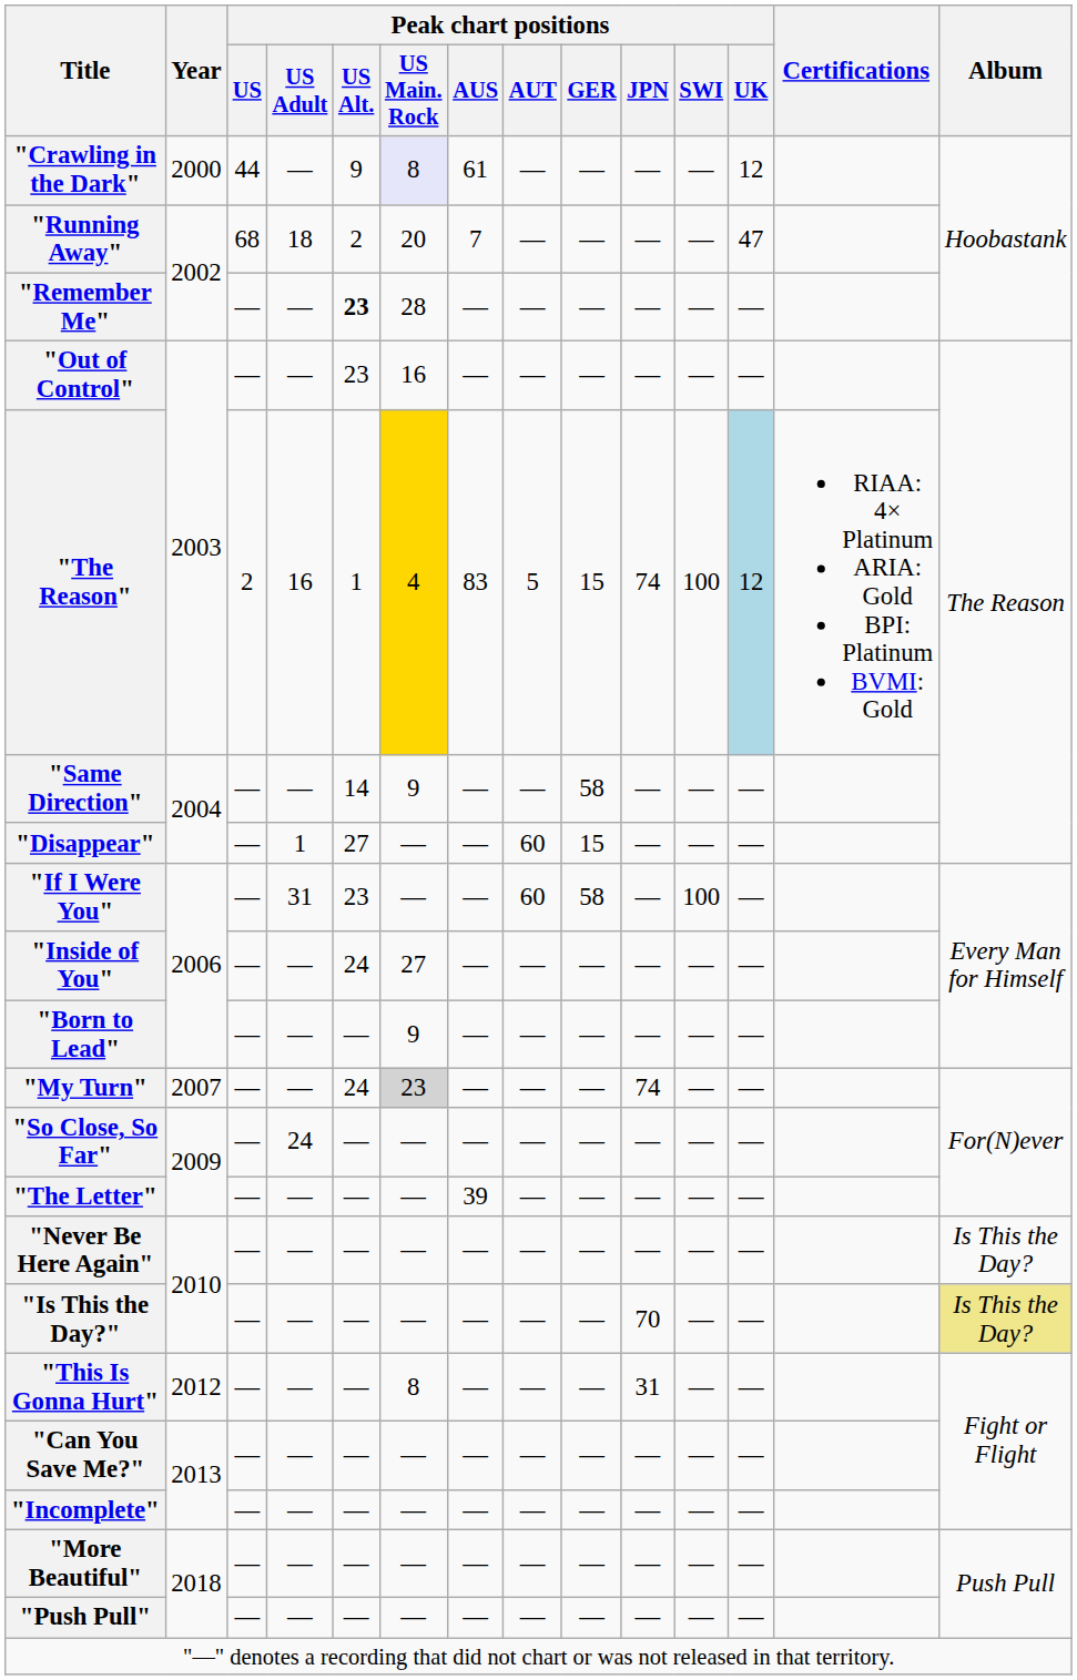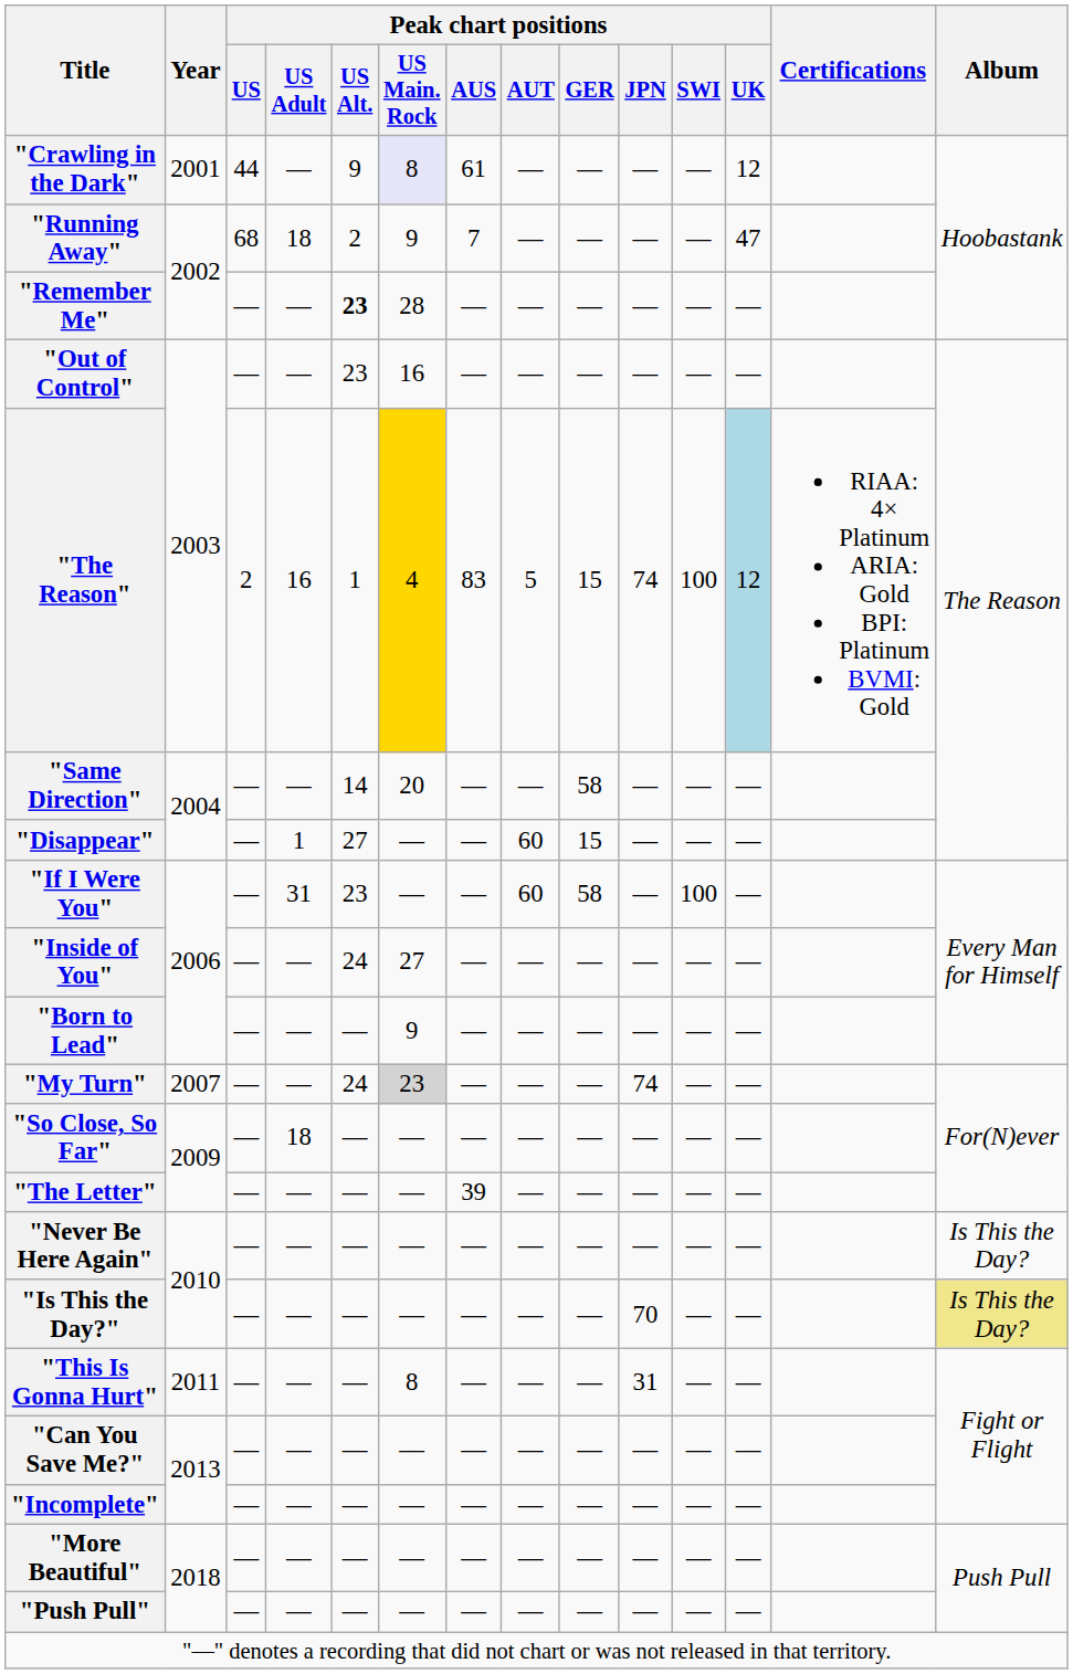"Crawling in the Dark" | Year: 2000 -> 2001
"Running Away" | Peak chart positions / US Main. Rock: 20 -> 9
"Same Direction" | Peak chart positions / US Main. Rock: 9 -> 20
"So Close, So Far" | Peak chart positions / US Adult: 24 -> 18
"This Is Gonna Hurt" | Year: 2012 -> 2011
